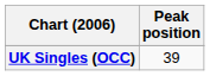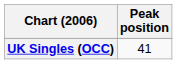UK Singles (OCC) | Peak position: 39 -> 41
